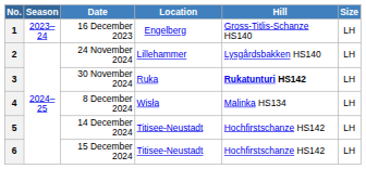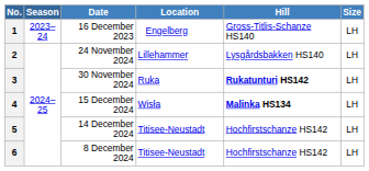4 | Date: 8 December 2024 -> 15 December 2024
4 | Hill: normal -> bold
6 | Date: 15 December 2024 -> 8 December 2024
